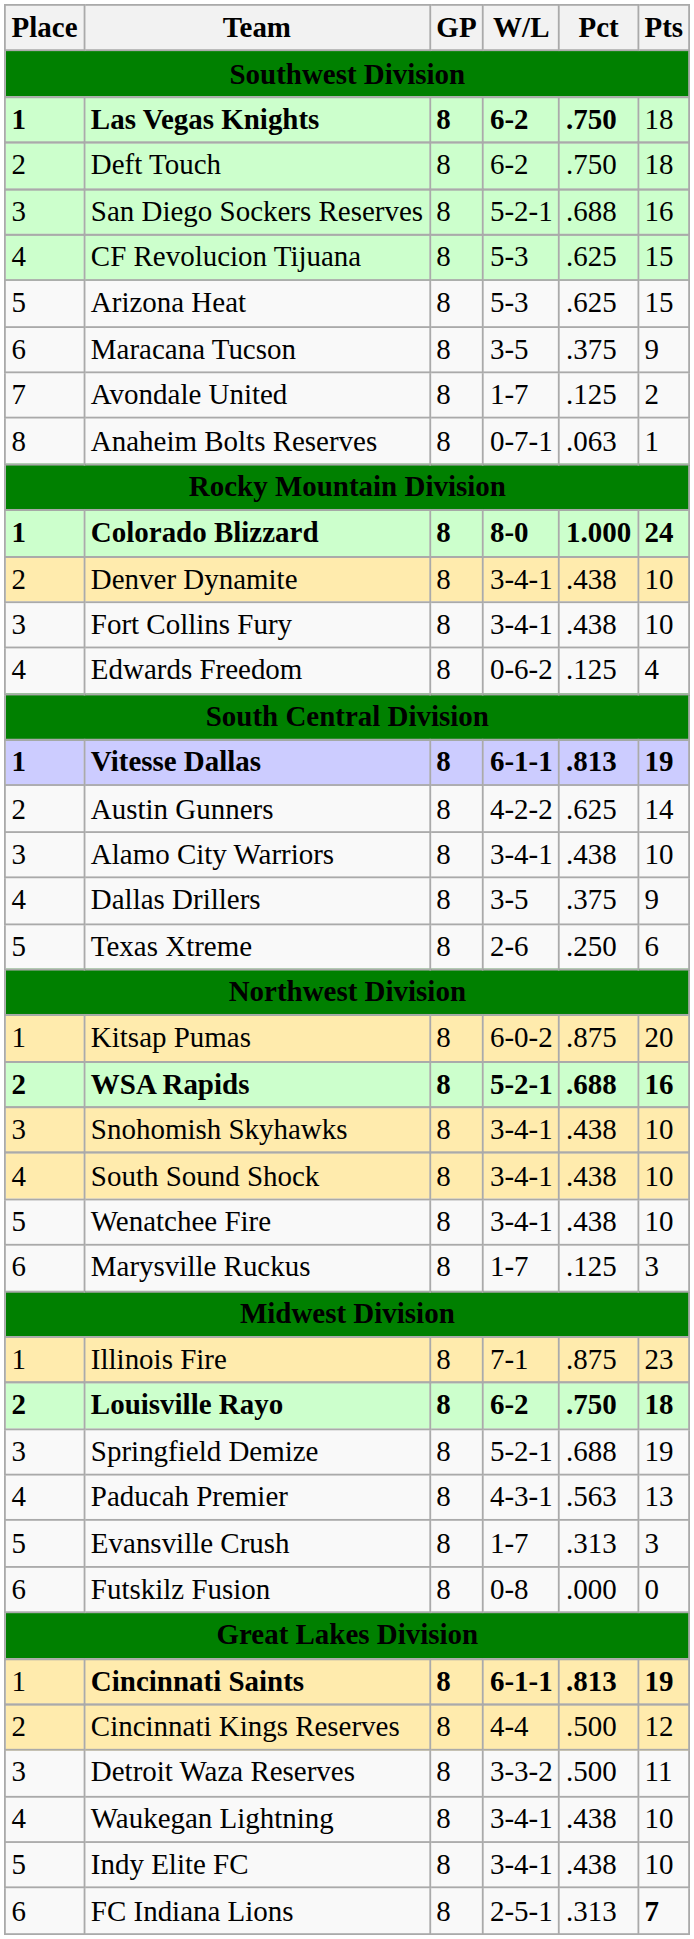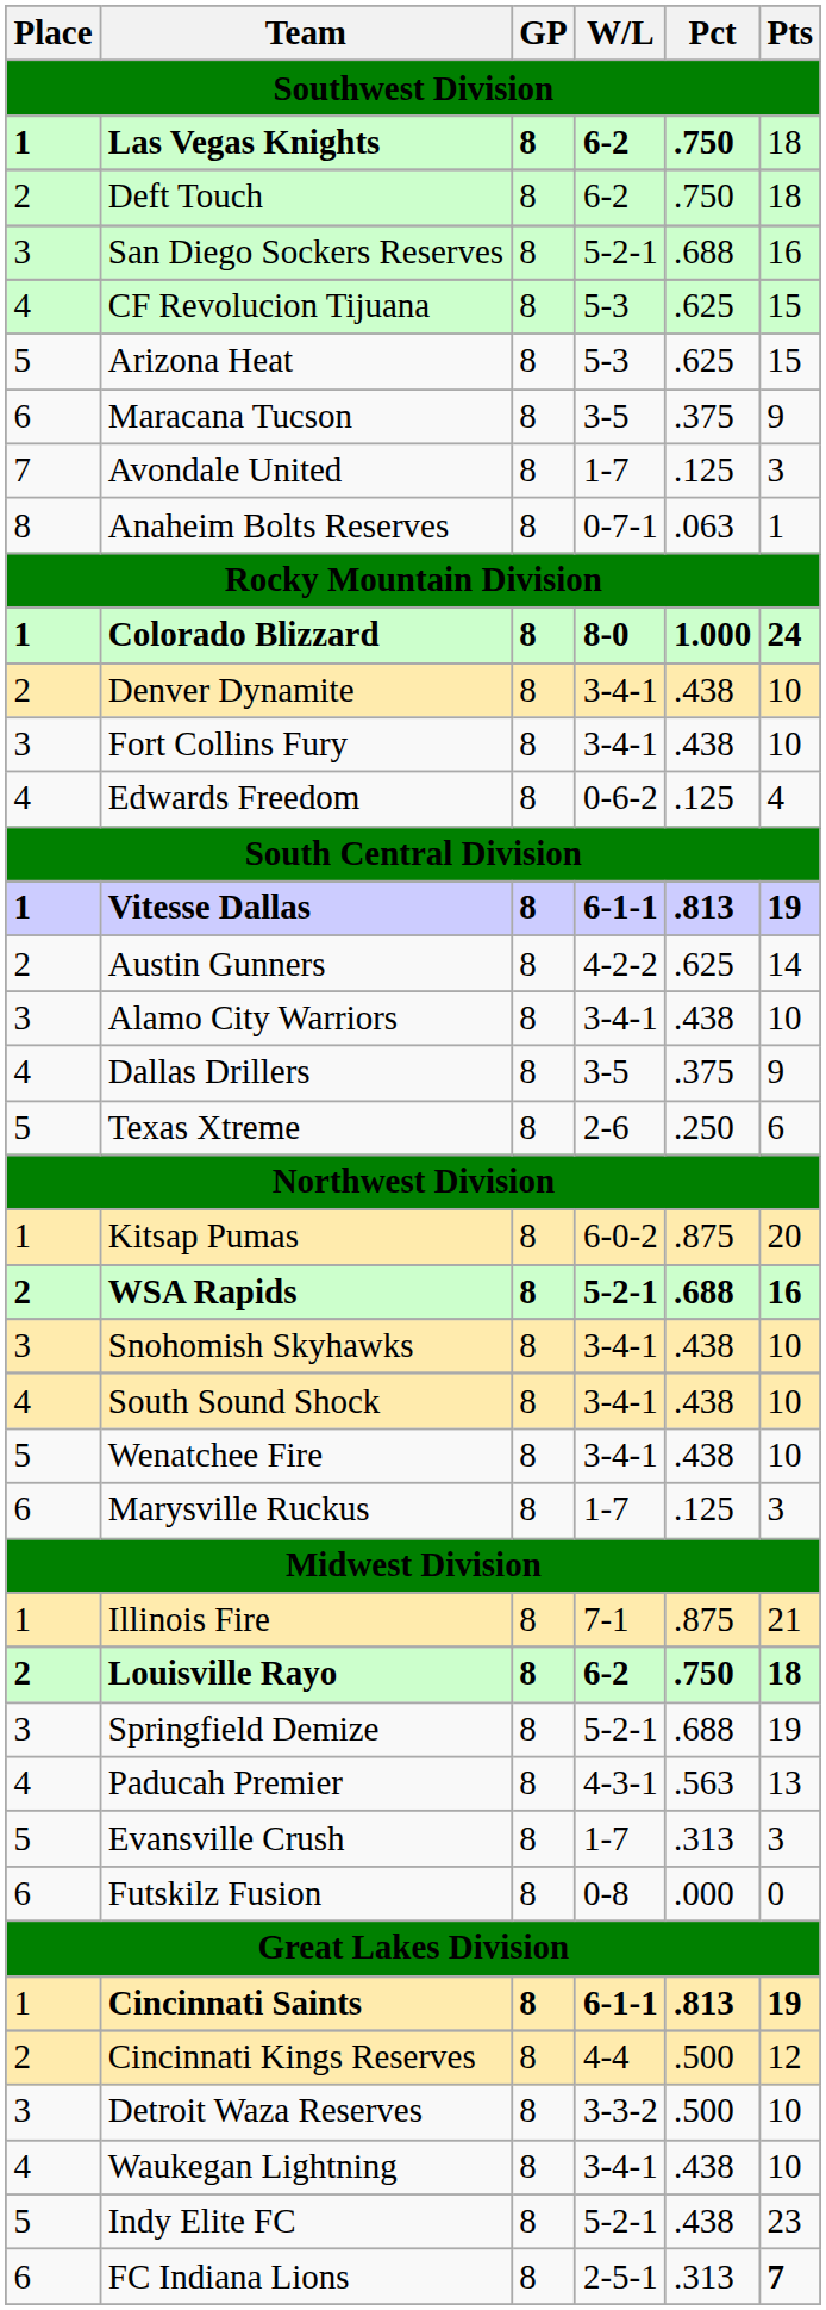Avondale United | Pts: 2 -> 3
Illinois Fire | Pts: 23 -> 21
Detroit Waza Reserves | Pts: 11 -> 10
Indy Elite FC | W/L: 3-4-1 -> 5-2-1
Indy Elite FC | Pts: 10 -> 23
